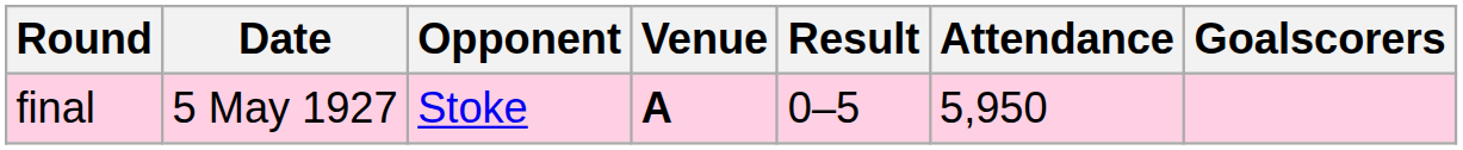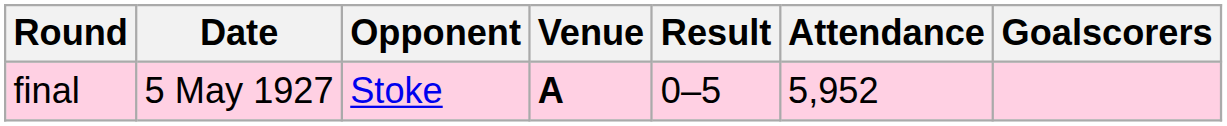final | Attendance: 5,950 -> 5,952
